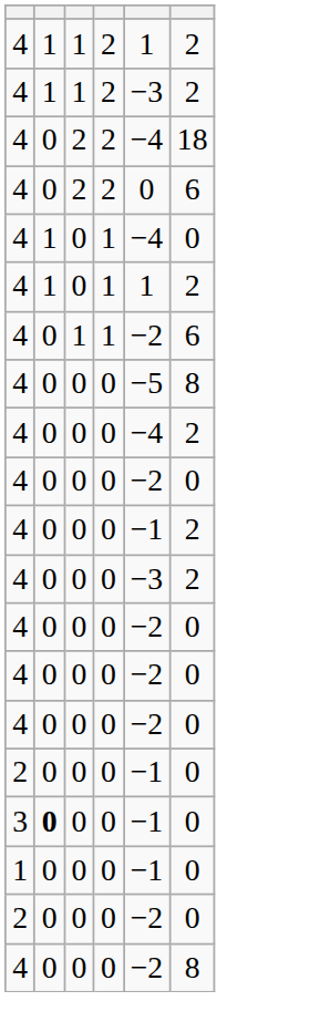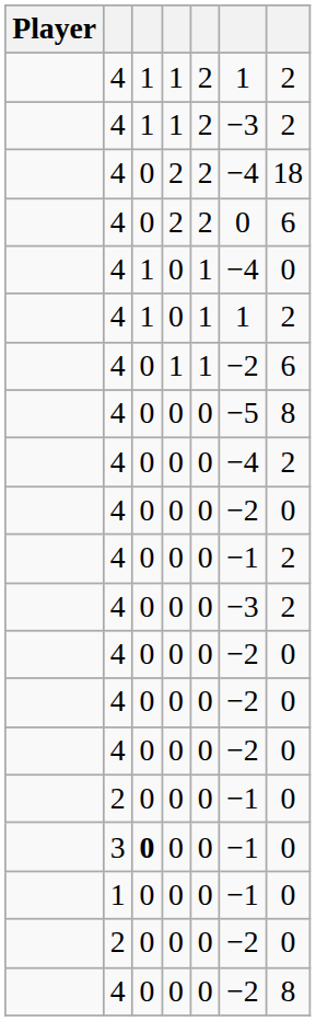+ column: Player
